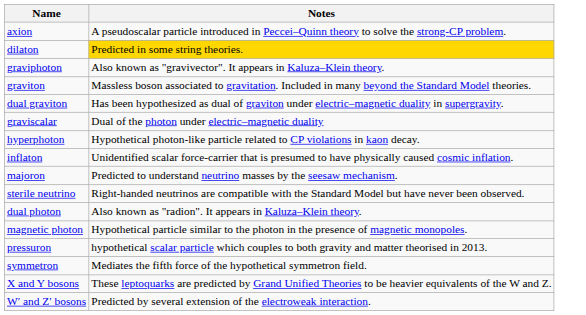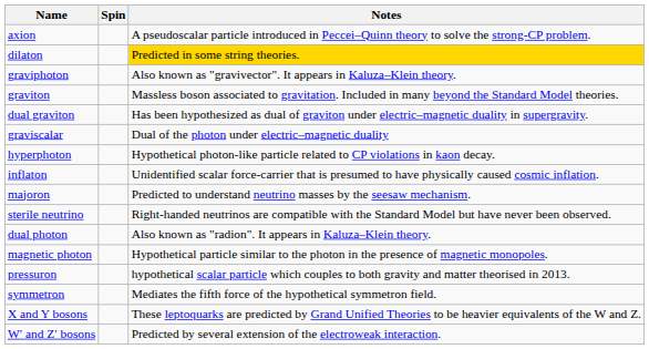+ column: Spin
